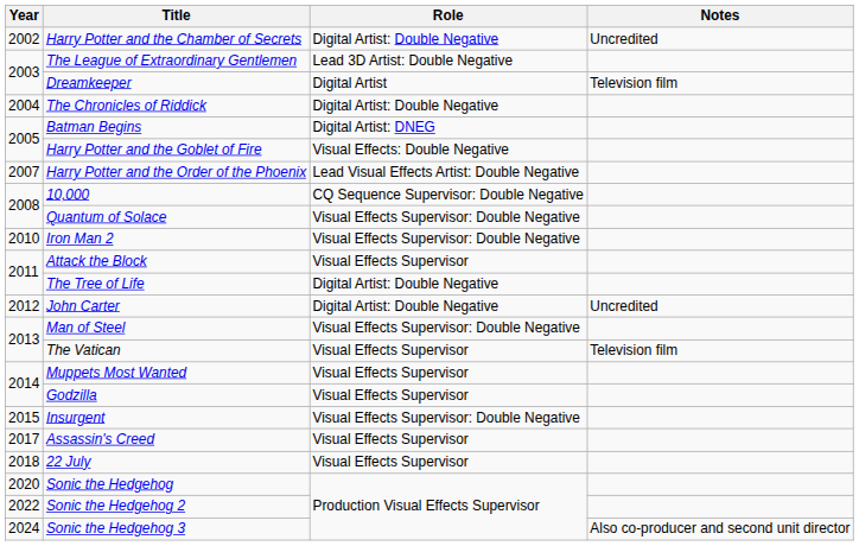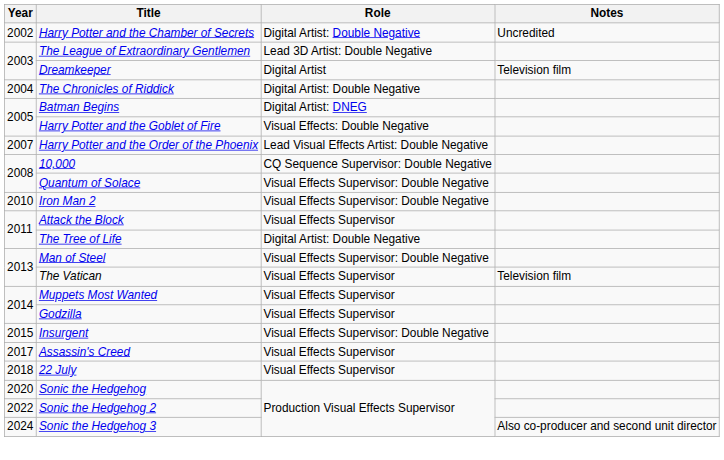- row: 2012 | John Carter | Digital Artist: Double Negative | Uncredited
